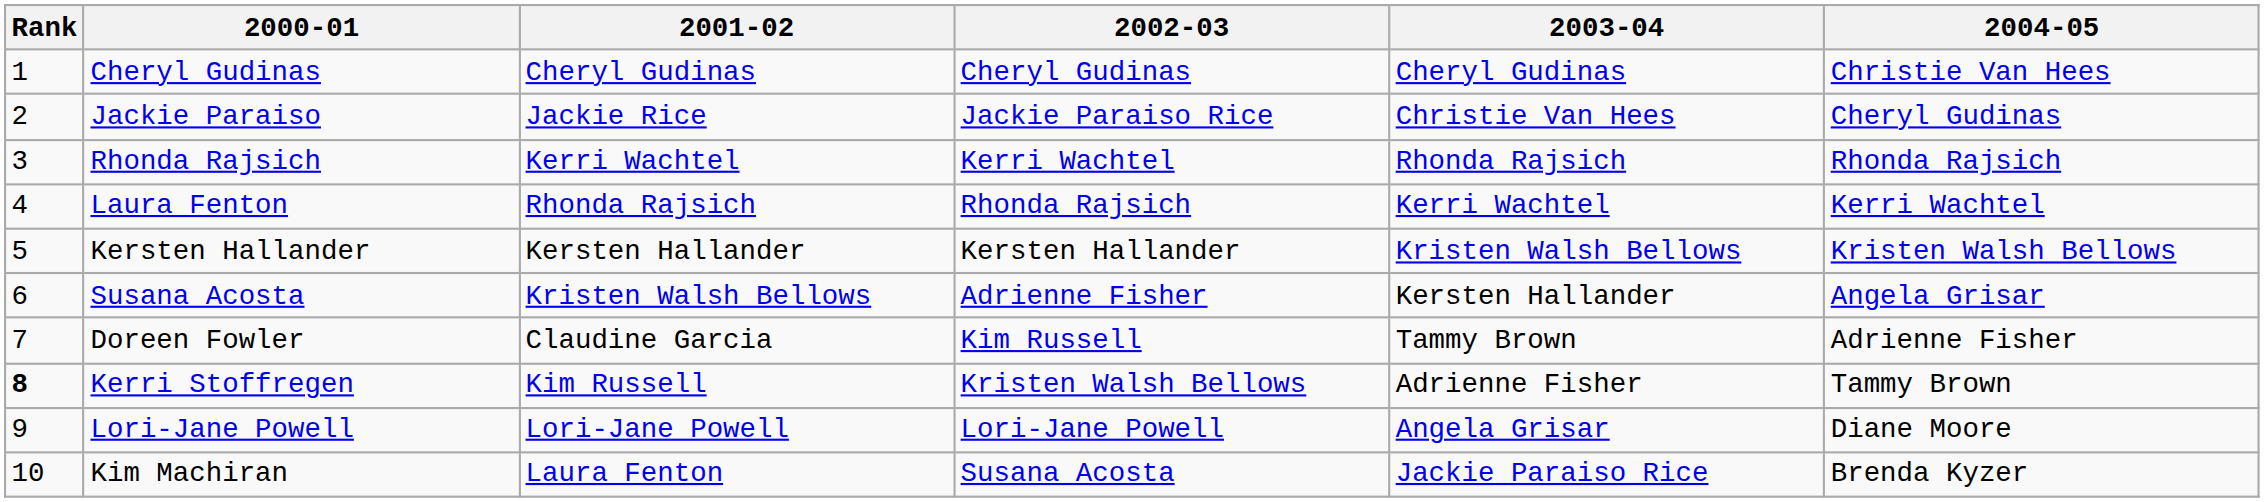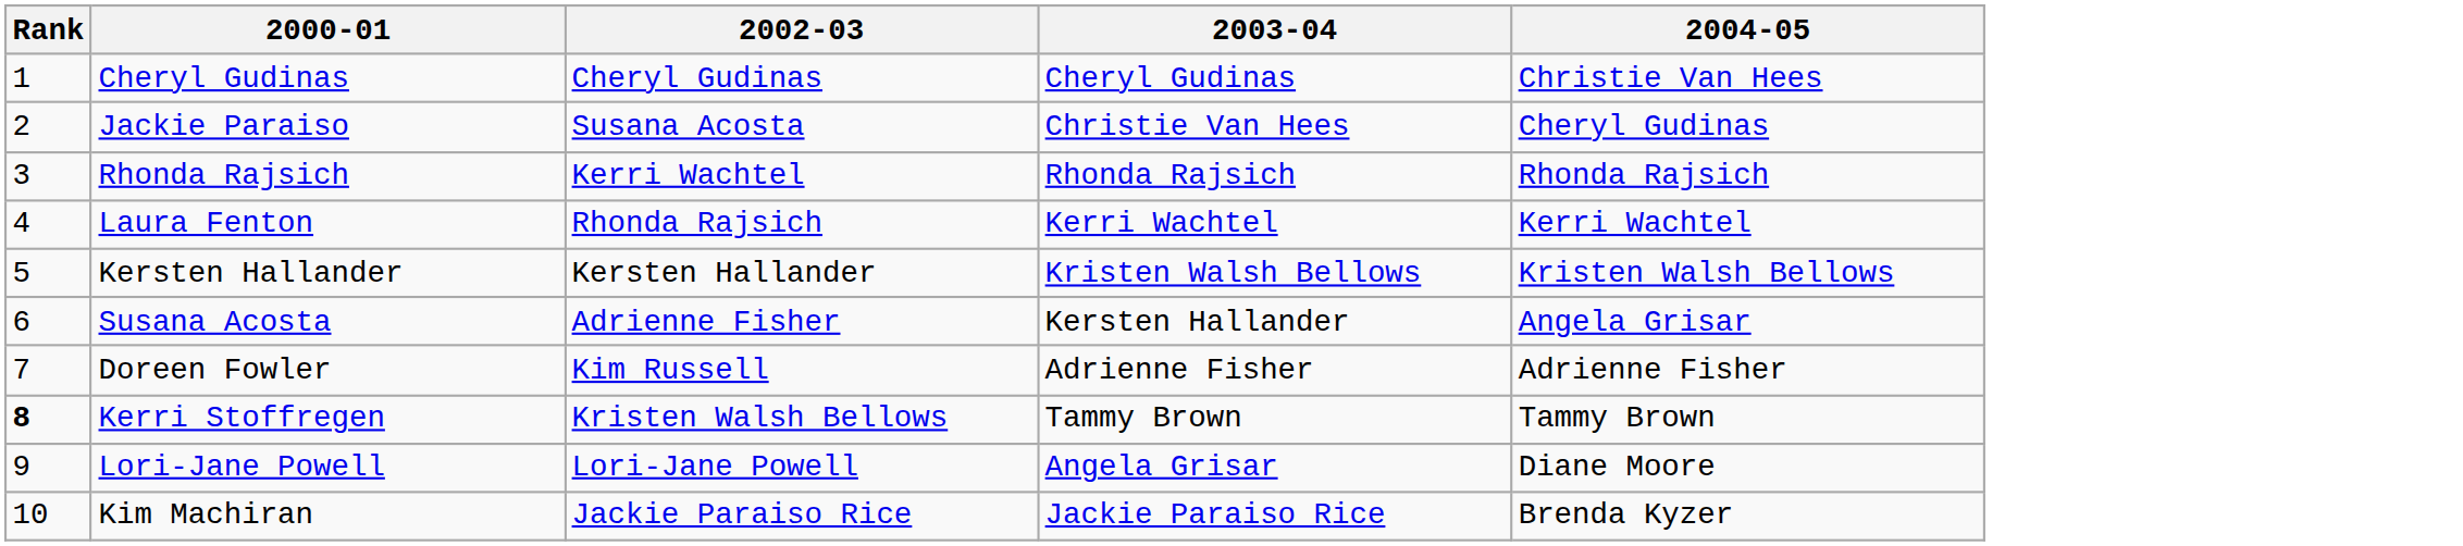- column: 2001-02 | Cheryl Gudinas | Jackie Rice | Kerri Wachtel | Rhonda Rajsich | Kersten Hallander | Kristen Walsh Bellows | Claudine Garcia | Kim Russell | Lori-Jane Powell | Laura Fenton
Jackie Paraiso | 2002-03: Jackie Paraiso Rice -> Susana Acosta
Doreen Fowler | 2003-04: Tammy Brown -> Adrienne Fisher
Kerri Stoffregen | 2003-04: Adrienne Fisher -> Tammy Brown
Kim Machiran | 2002-03: Susana Acosta -> Jackie Paraiso Rice
